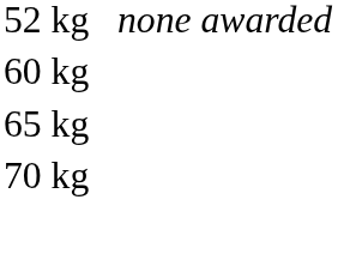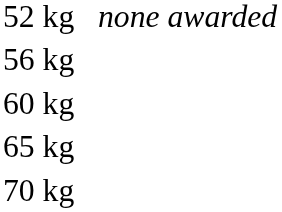+ row: 56 kg
